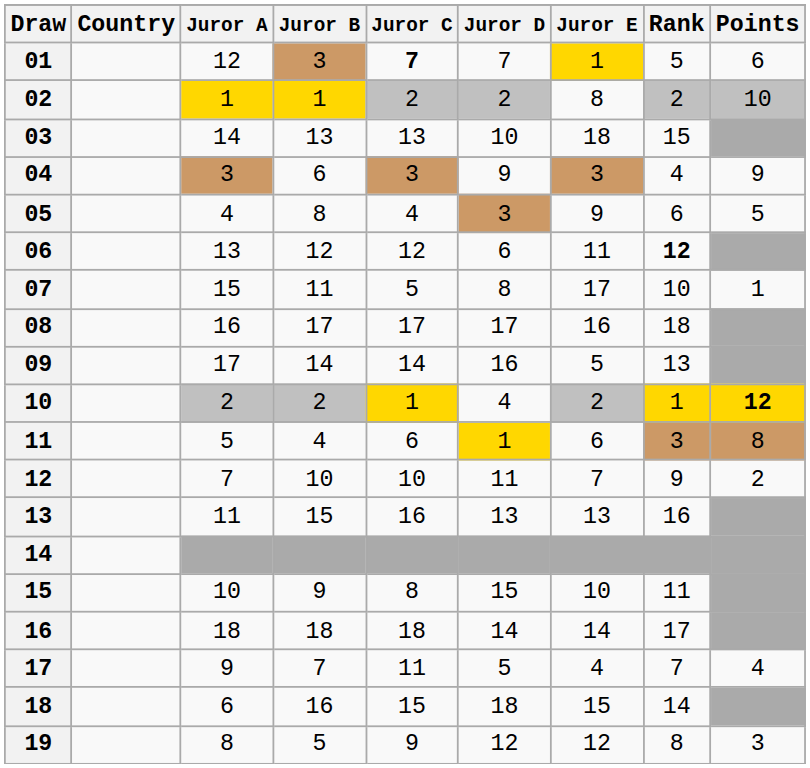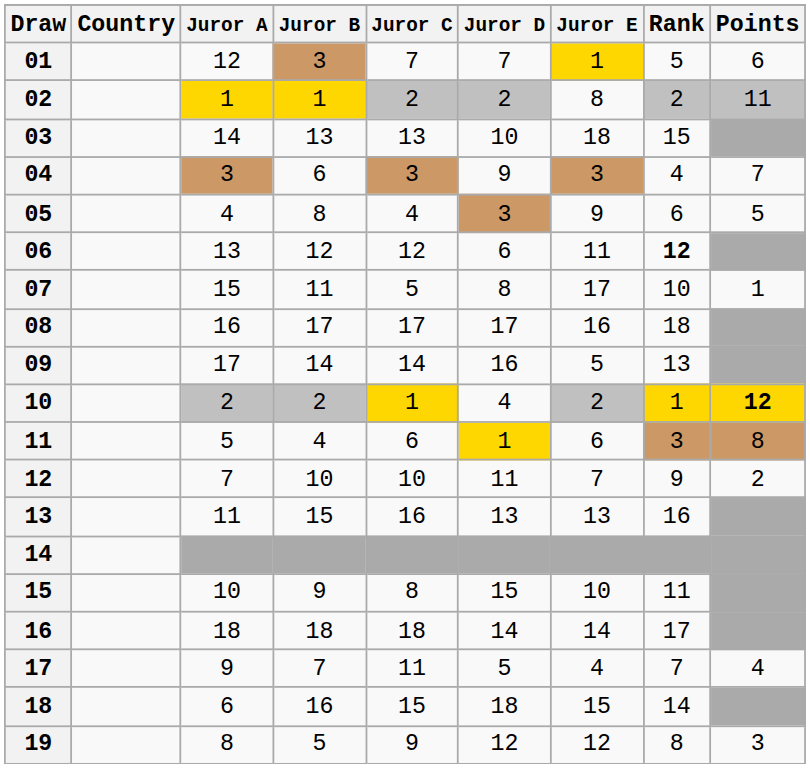01 | Juror C: bold -> normal
02 | Points: 10 -> 11
04 | Points: 9 -> 7
